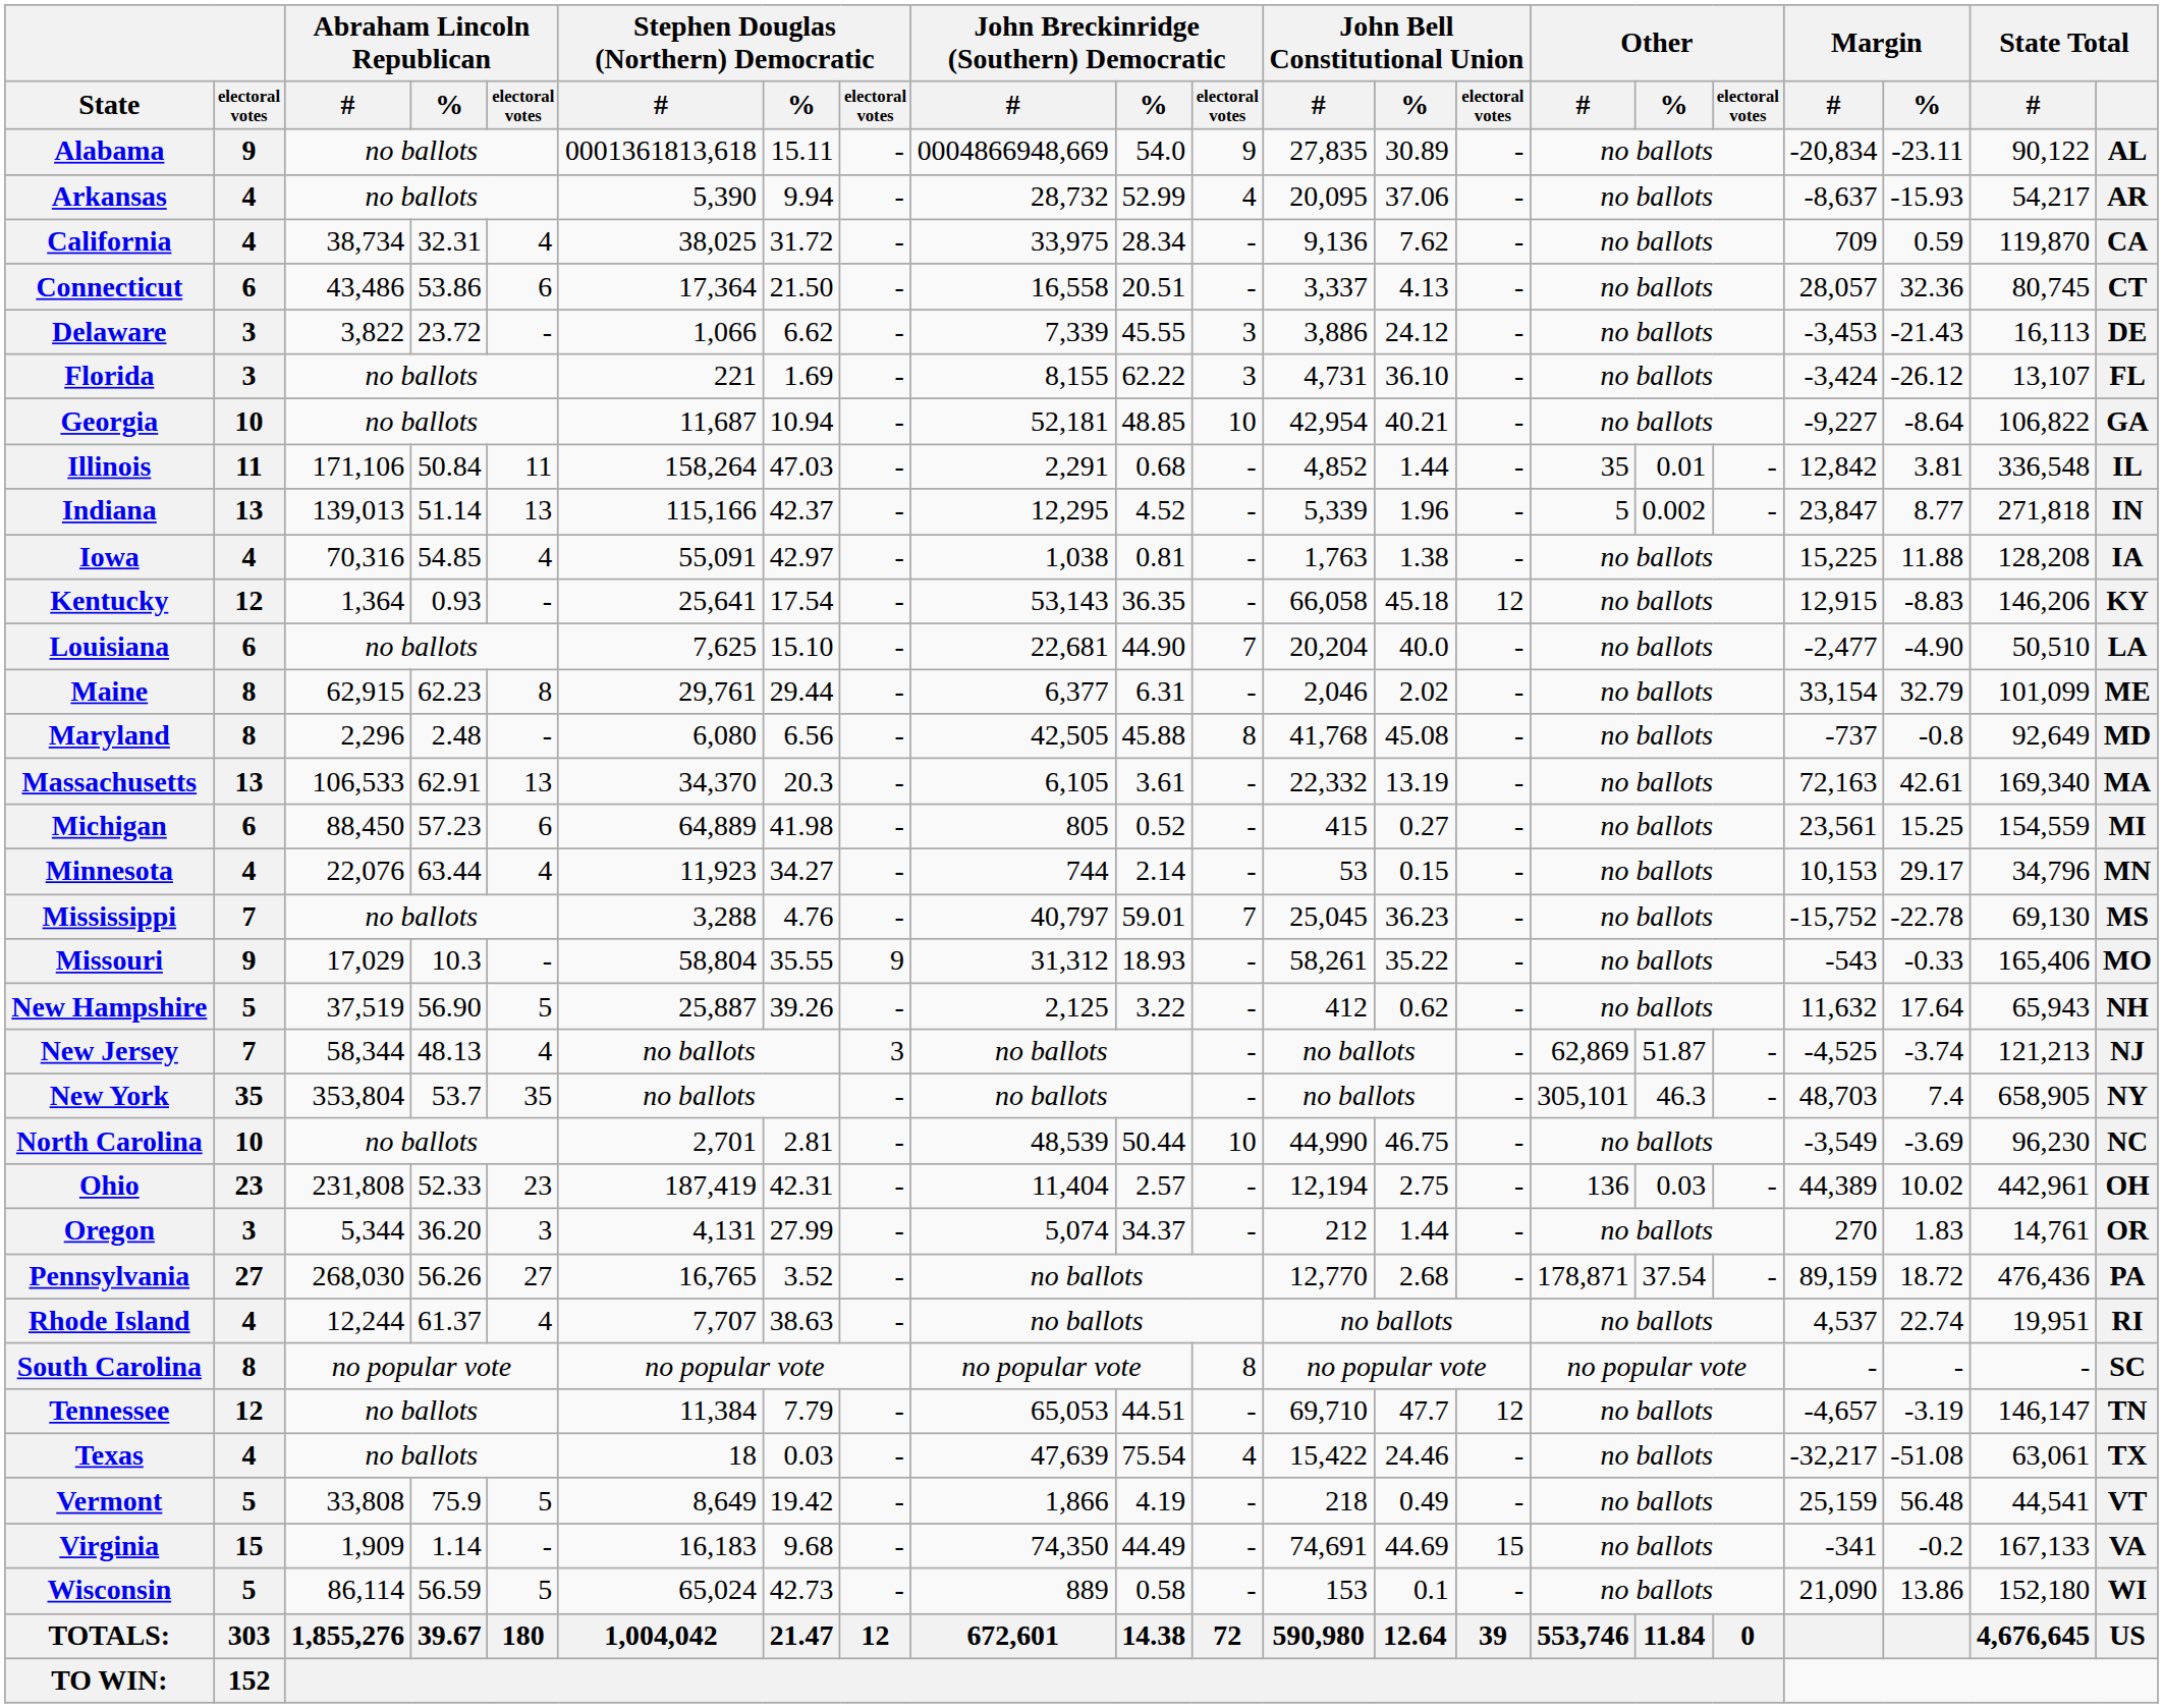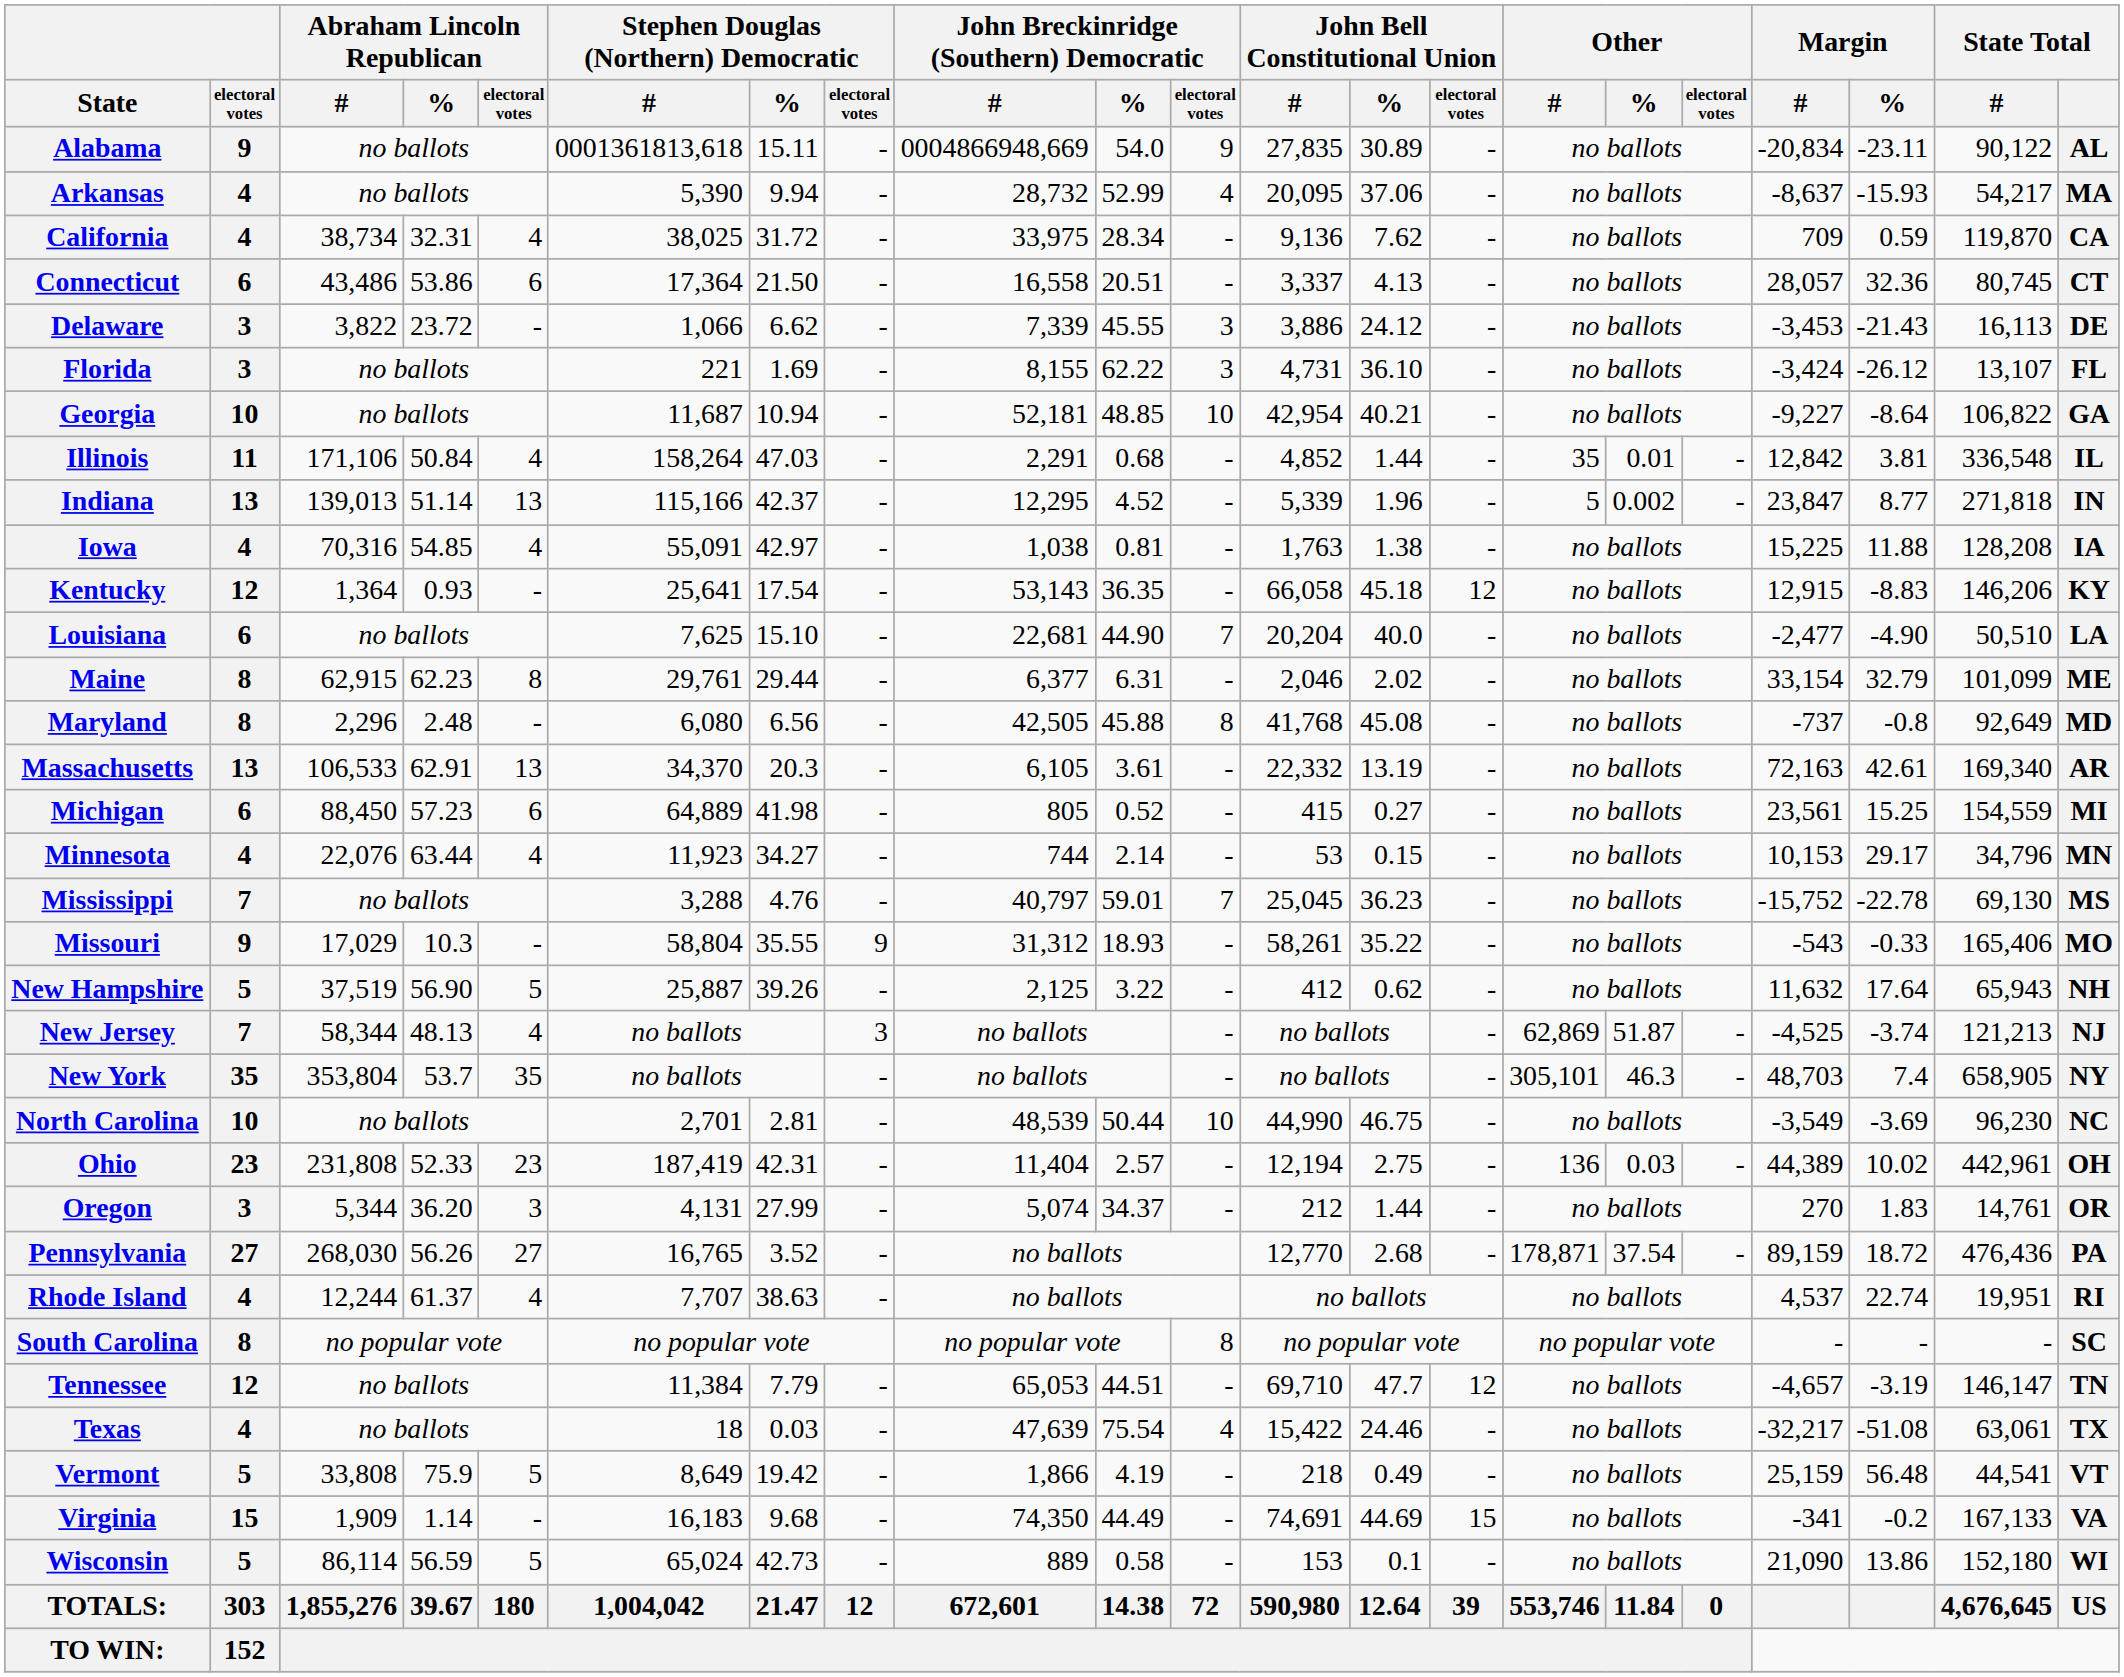Arkansas | State Total: AR -> MA
Illinois | Abraham Lincoln Republican / electoral votes: 11 -> 4
Massachusetts | State Total: MA -> AR
